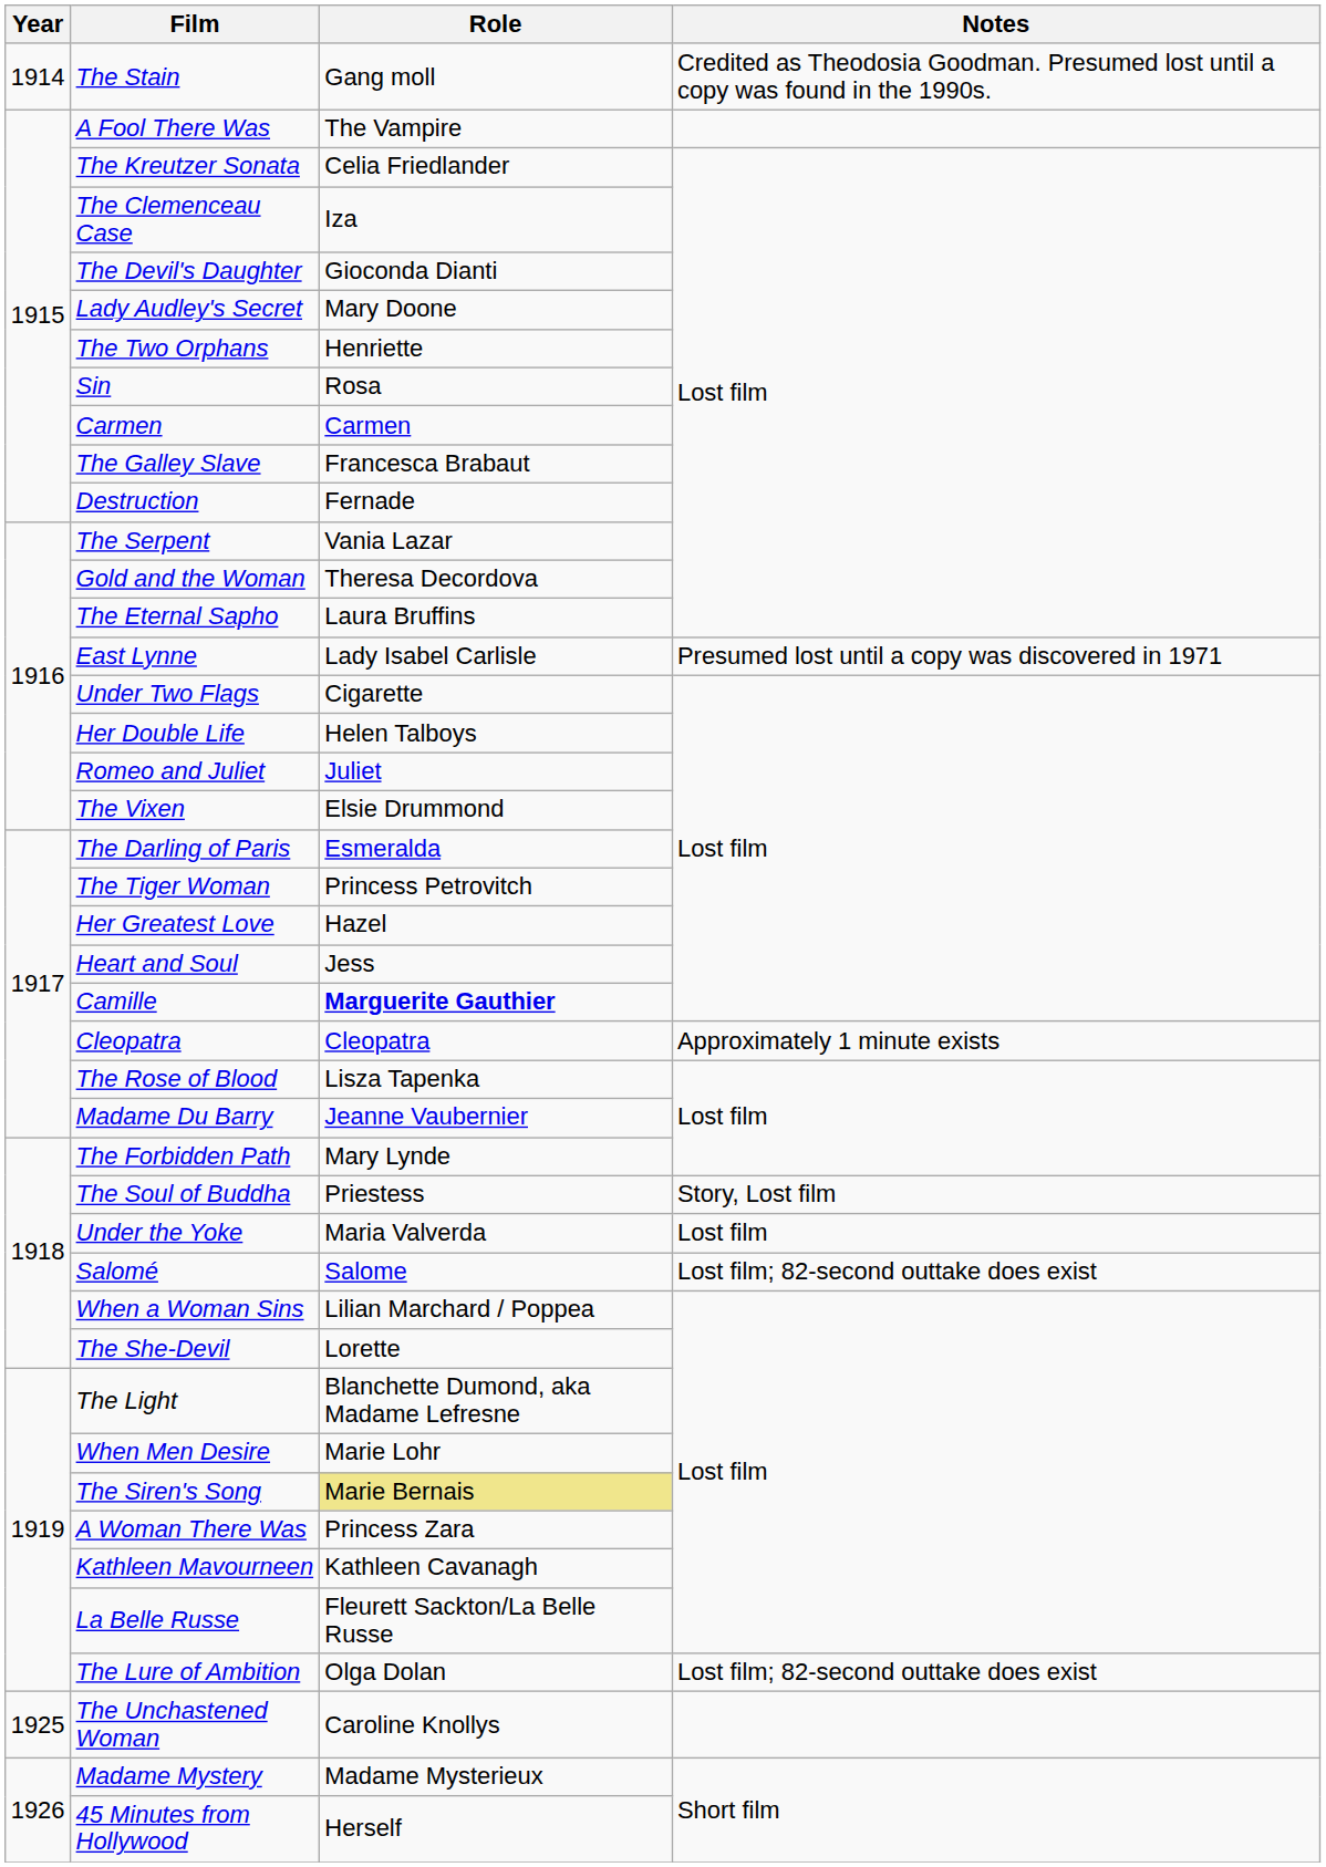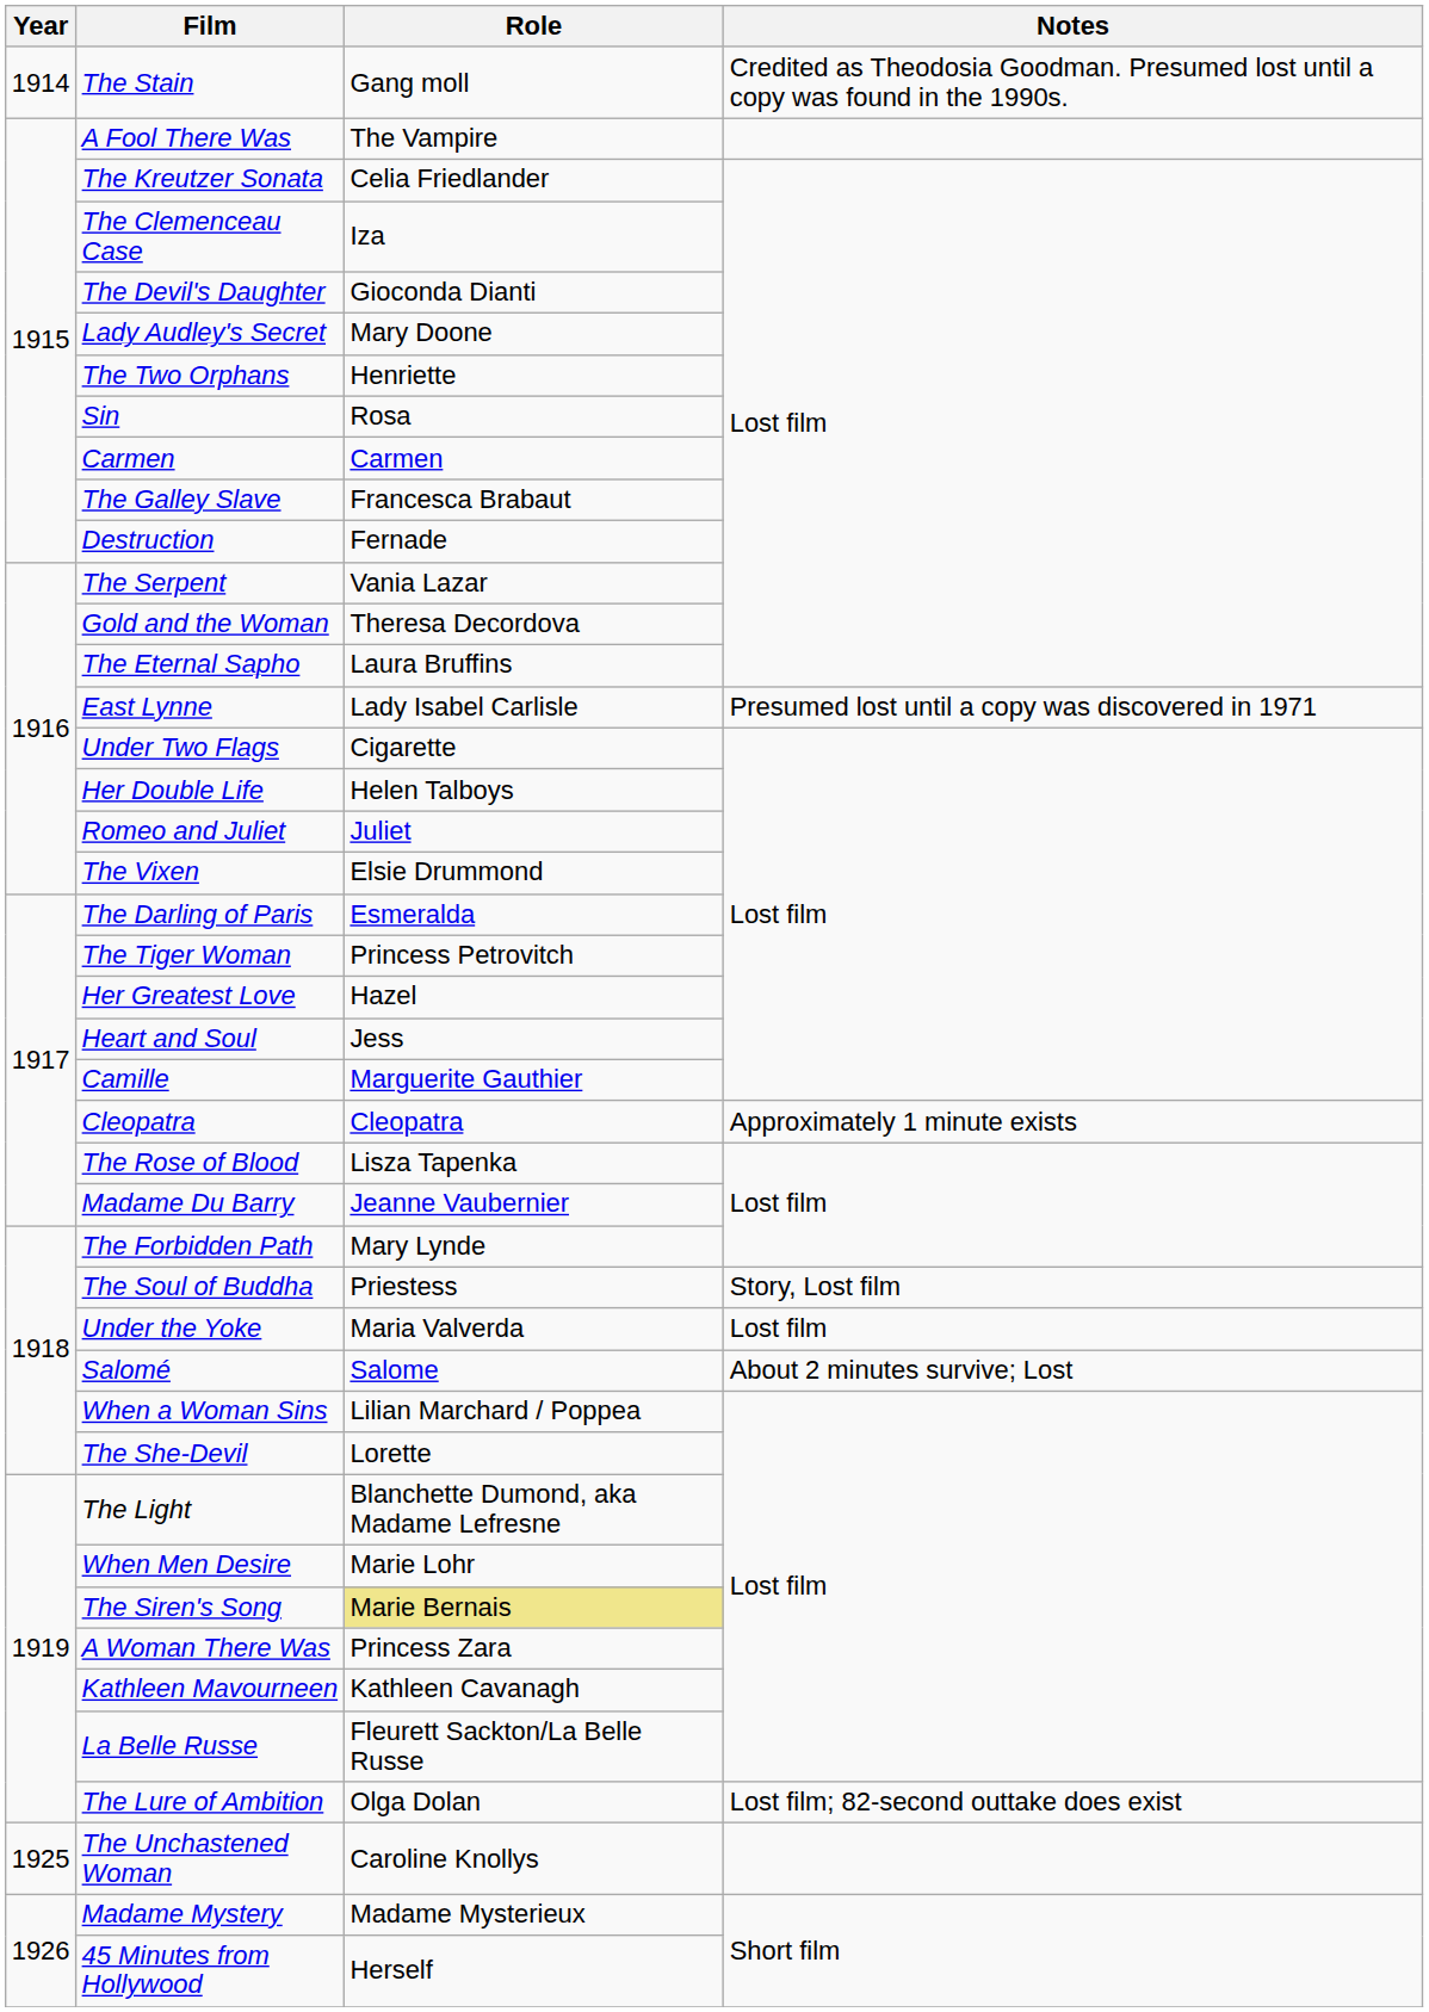Camille | Role: bold -> normal
Salomé | Notes: Lost film; 82-second outtake does exist -> About 2 minutes survive; Lost
